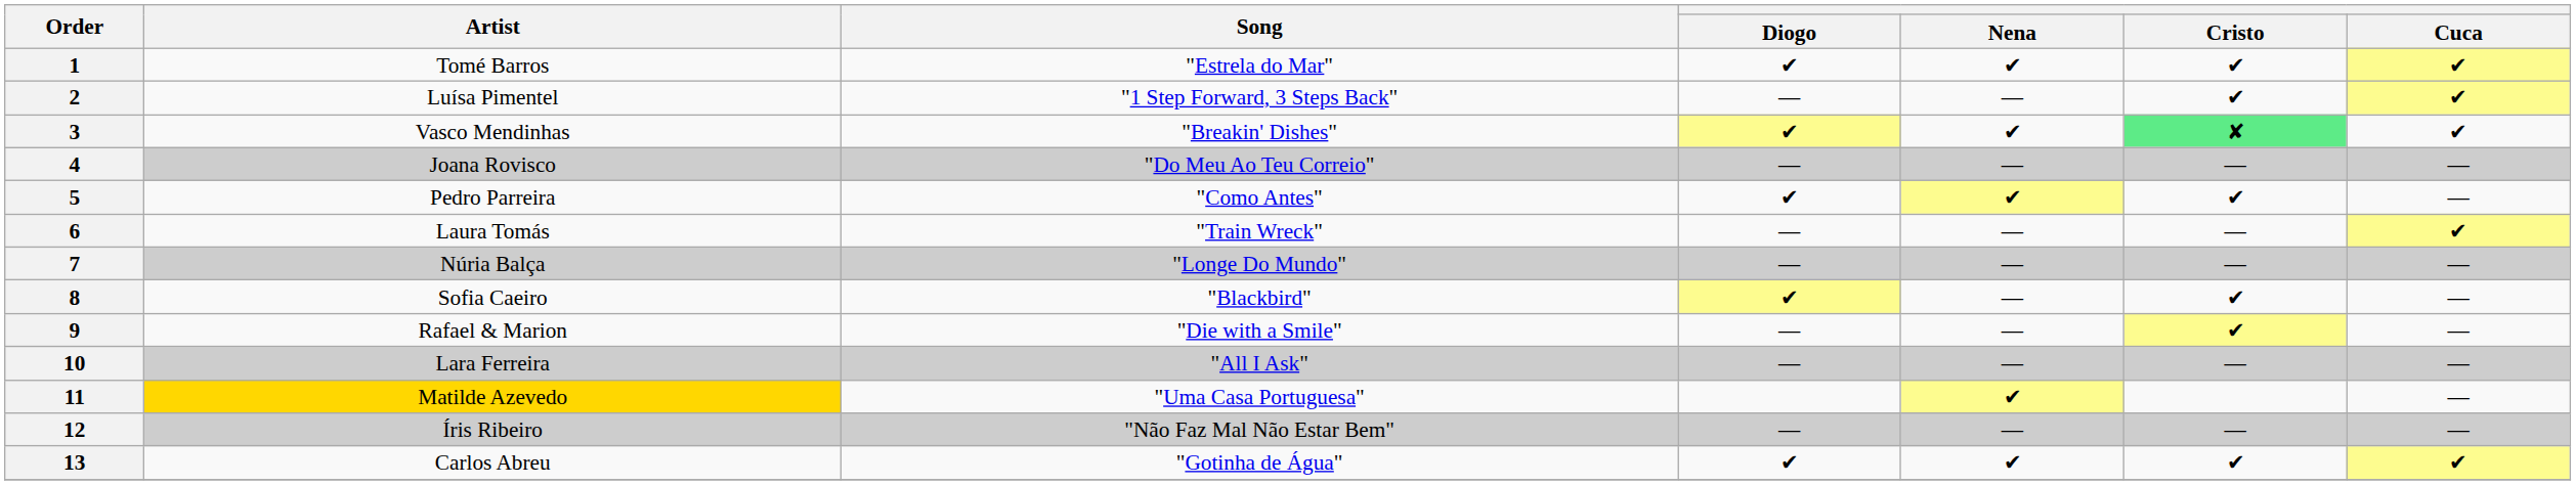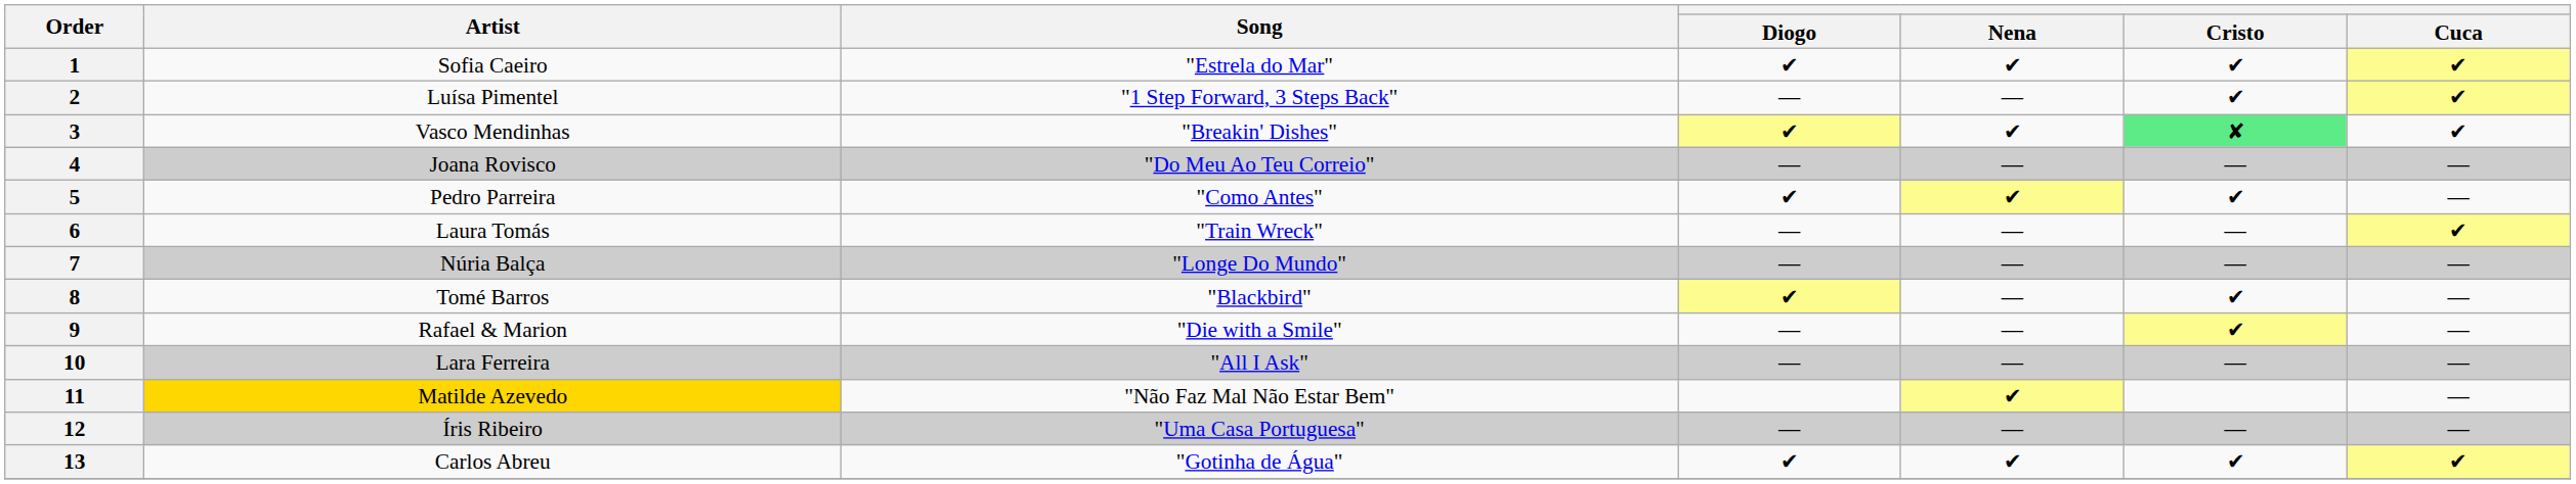1 | Artist: Tomé Barros -> Sofia Caeiro
8 | Artist: Sofia Caeiro -> Tomé Barros
11 | Song: "Uma Casa Portuguesa" -> "Não Faz Mal Não Estar Bem"
12 | Song: "Não Faz Mal Não Estar Bem" -> "Uma Casa Portuguesa"
